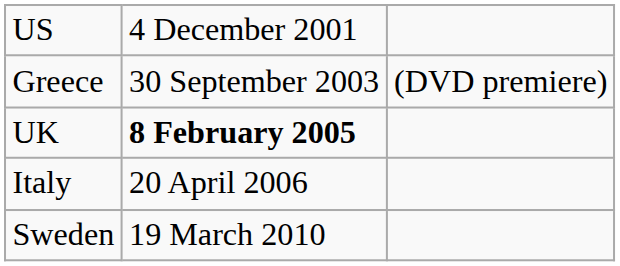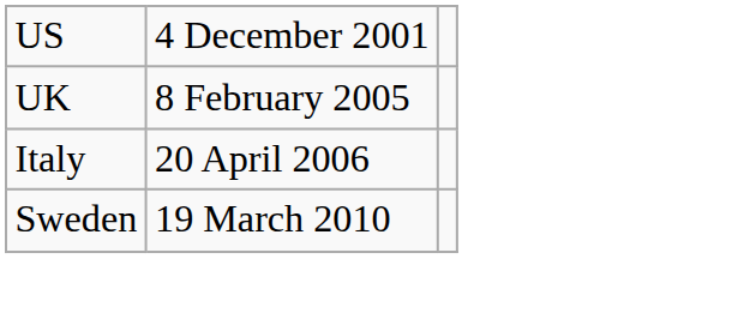- row: Greece | 30 September 2003 | (DVD premiere)
UK | column 2: bold -> normal
